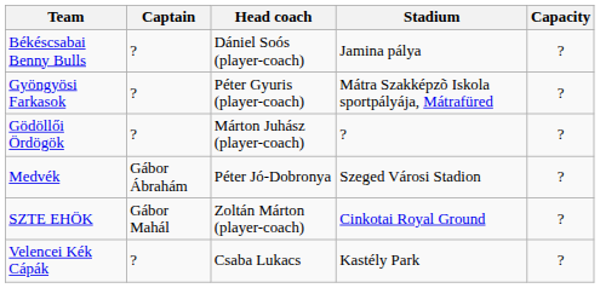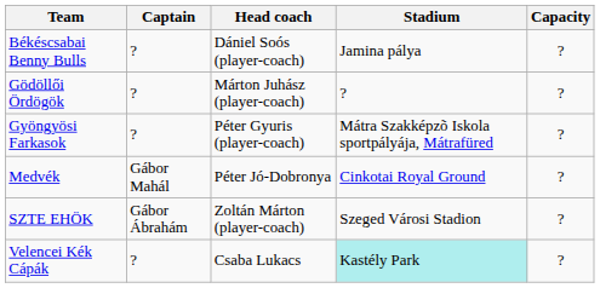rows swapped: Gödöllői Ördögök <-> Gyöngyösi Farkasok
Medvék | Captain: Gábor Ábrahám -> Gábor Mahál
Medvék | Stadium: Szeged Városi Stadion -> Cinkotai Royal Ground
SZTE EHÖK | Captain: Gábor Mahál -> Gábor Ábrahám
SZTE EHÖK | Stadium: Cinkotai Royal Ground -> Szeged Városi Stadion
Velencei Kék Cápák | Stadium: no background -> paleturquoise background
